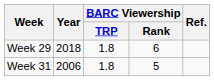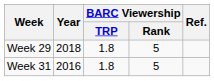Week 29 | BARC Viewership / Rank: 6 -> 5
Week 31 | Year: 2006 -> 2016
